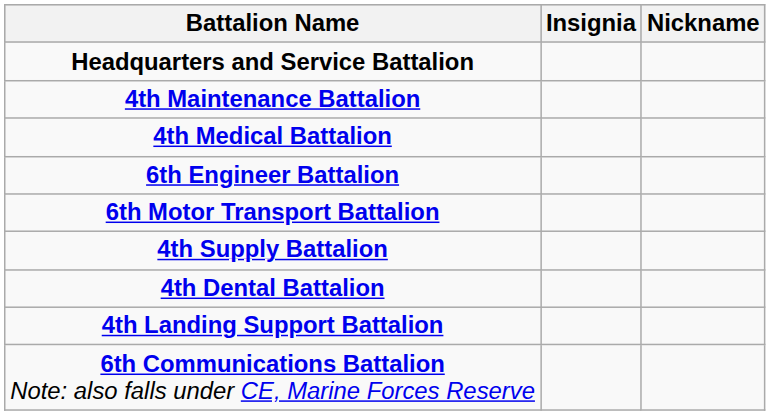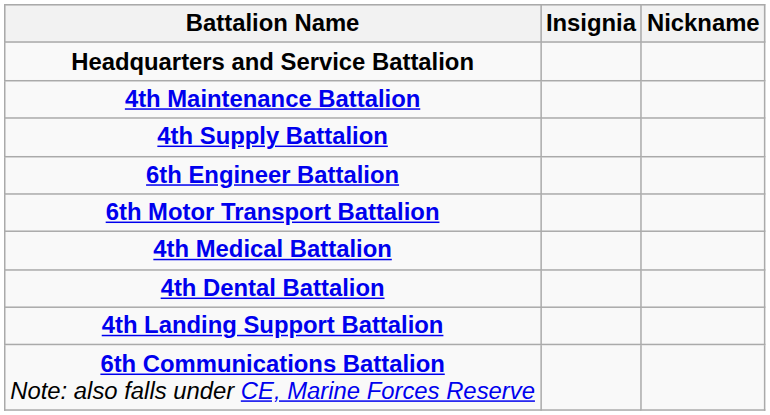rows swapped: 4th Supply Battalion <-> 4th Medical Battalion
